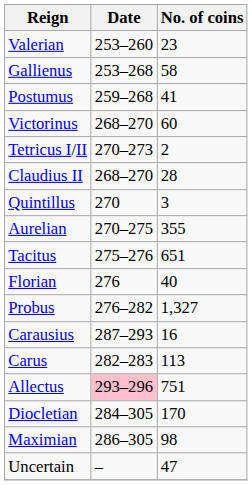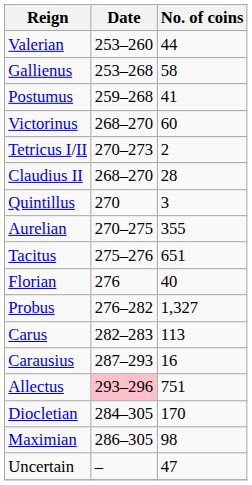Valerian | No. of coins: 23 -> 44
rows swapped: Carus <-> Carausius
